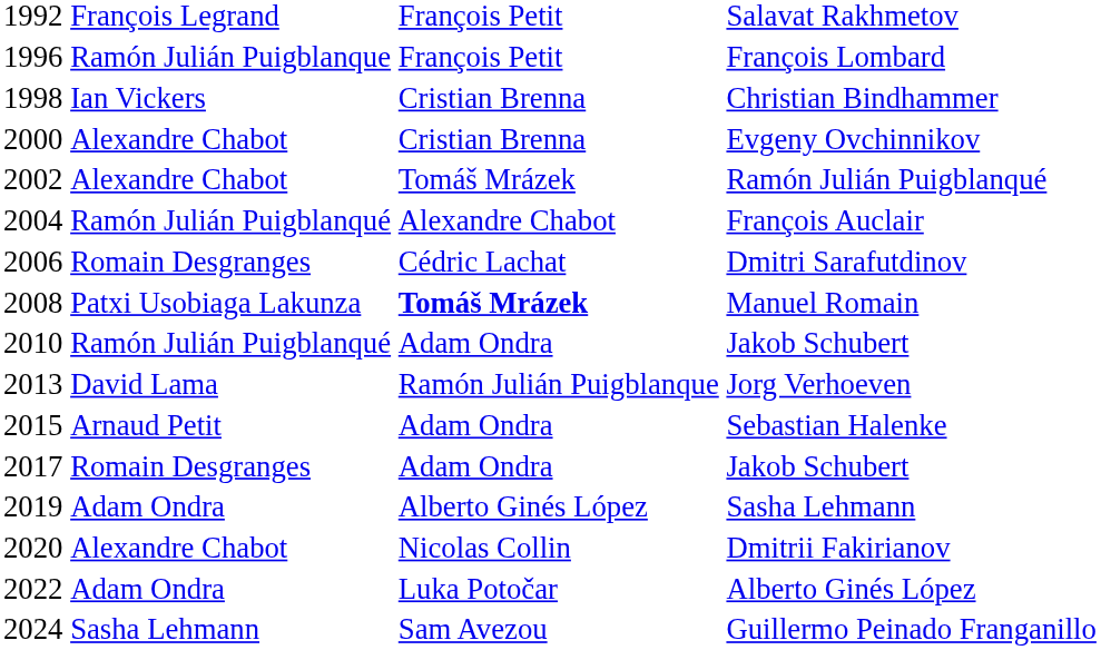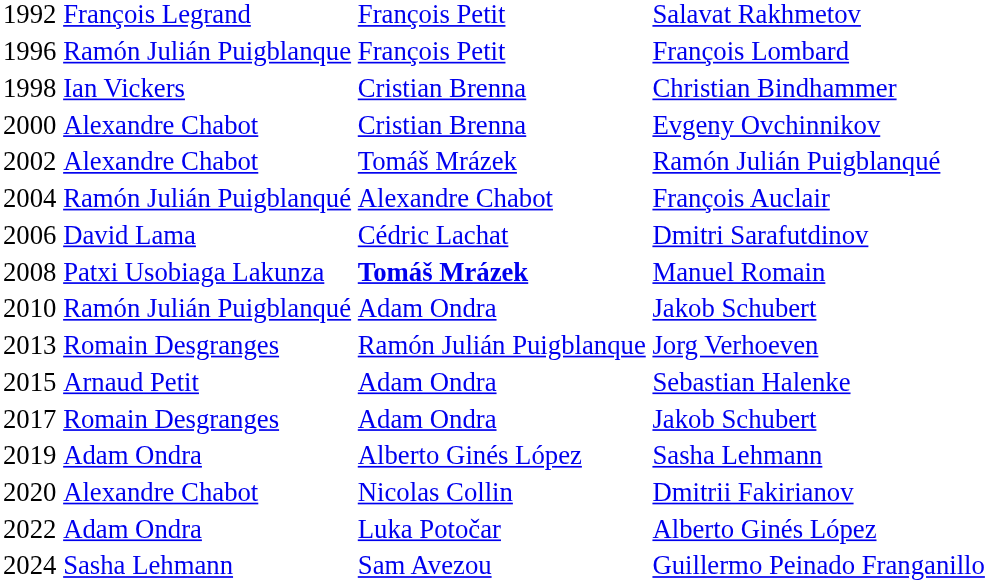Dmitri Sarafutdinov | column 2: Romain Desgranges -> David Lama
Jorg Verhoeven | column 2: David Lama -> Romain Desgranges
